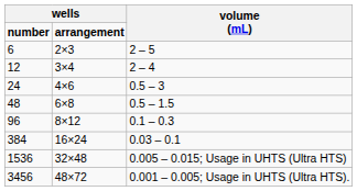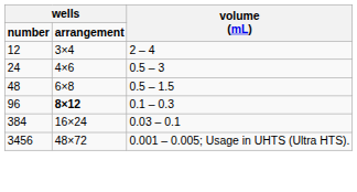- row: 6 | 2×3 | 2 – 5
96 | column 2: normal -> bold
- row: 1536 | 32×48 | 0.005 – 0.015; Usage in UHTS (Ultra HTS)
